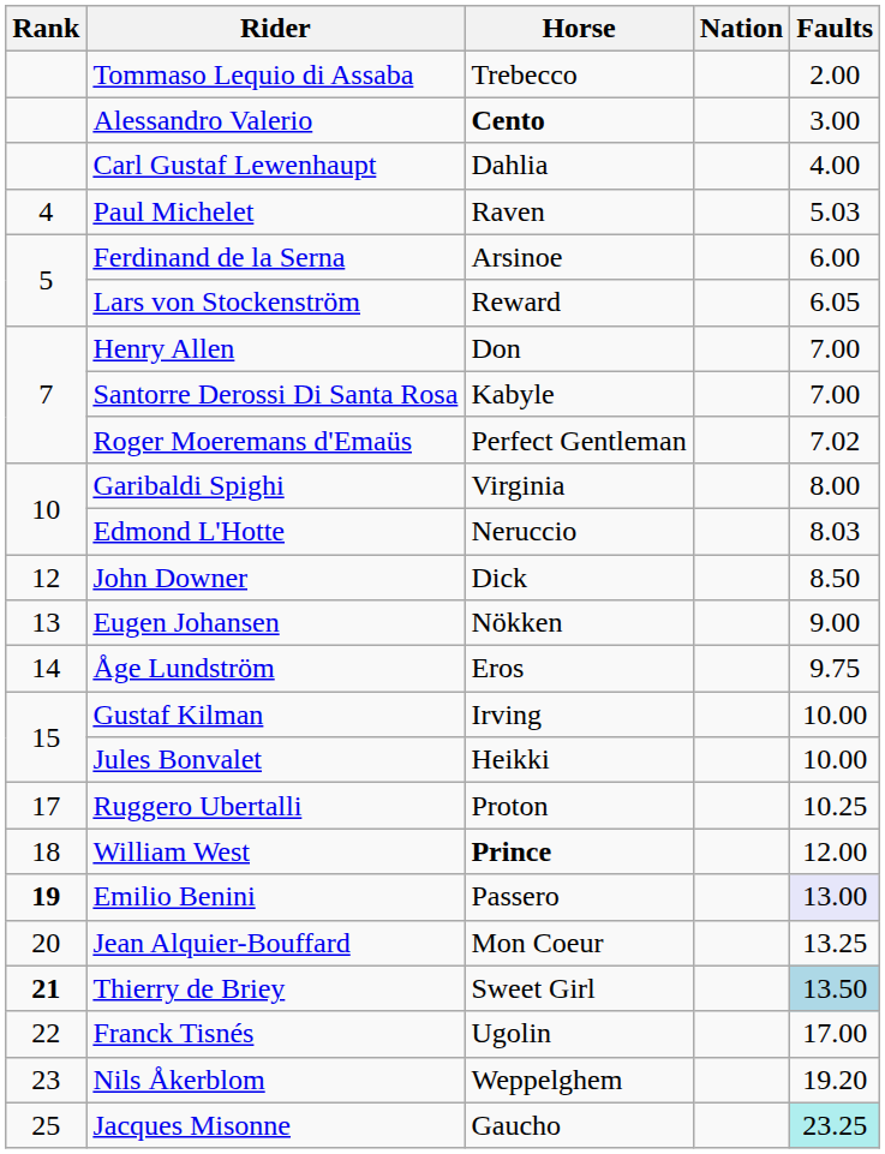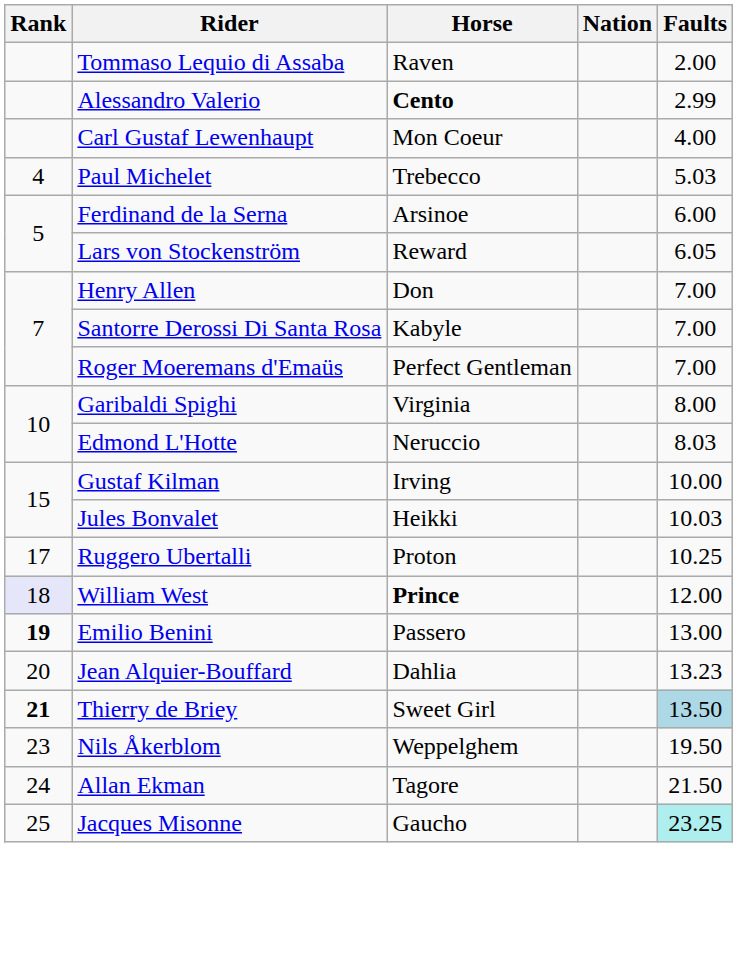Tommaso Lequio di Assaba | Horse: Trebecco -> Raven
Alessandro Valerio | Faults: 3.00 -> 2.99
Carl Gustaf Lewenhaupt | Horse: Dahlia -> Mon Coeur
Paul Michelet | Horse: Raven -> Trebecco
Roger Moeremans d'Emaüs | Faults: 7.02 -> 7.00
- row: 12 | John Downer | Dick | 8.50
- row: 13 | Eugen Johansen | Nökken | 9.00
- row: 14 | Åge Lundström | Eros | 9.75
Jules Bonvalet | Faults: 10.00 -> 10.03
William West | Rank: no background -> lavender background
Emilio Benini | Faults: lavender background -> no background
Jean Alquier-Bouffard | Horse: Mon Coeur -> Dahlia
Jean Alquier-Bouffard | Faults: 13.25 -> 13.23
- row: 22 | Franck Tisnés | Ugolin | 17.00
Nils Åkerblom | Faults: 19.20 -> 19.50
+ row: 24 | Allan Ekman | Tagore | 21.50
